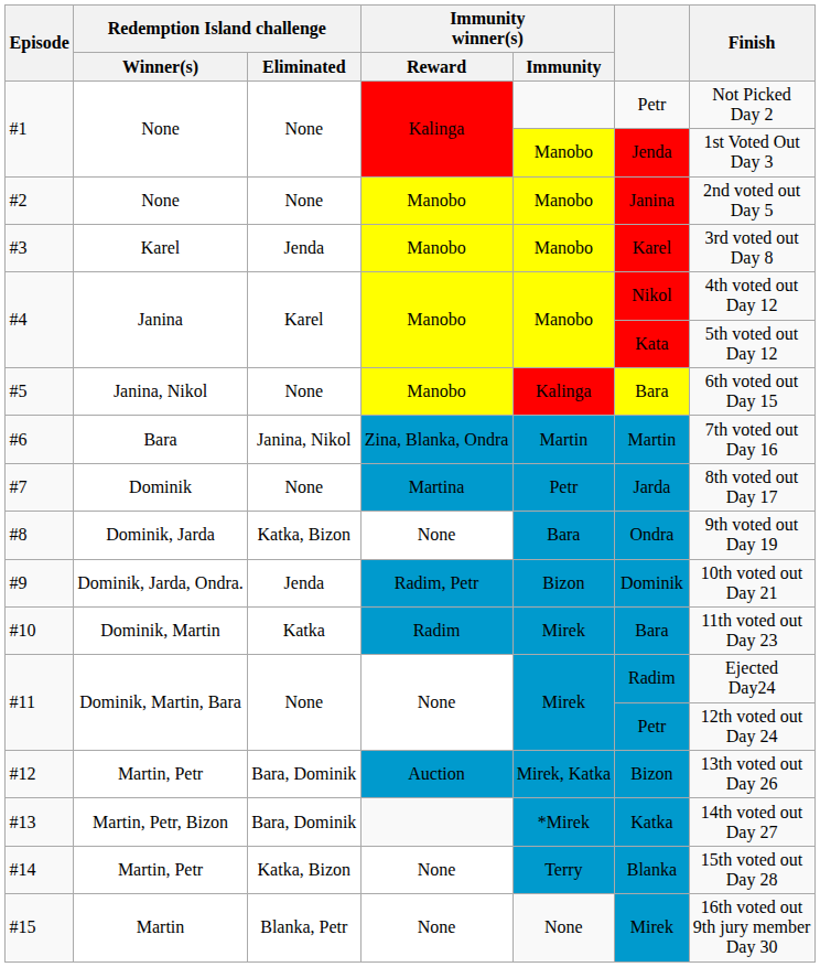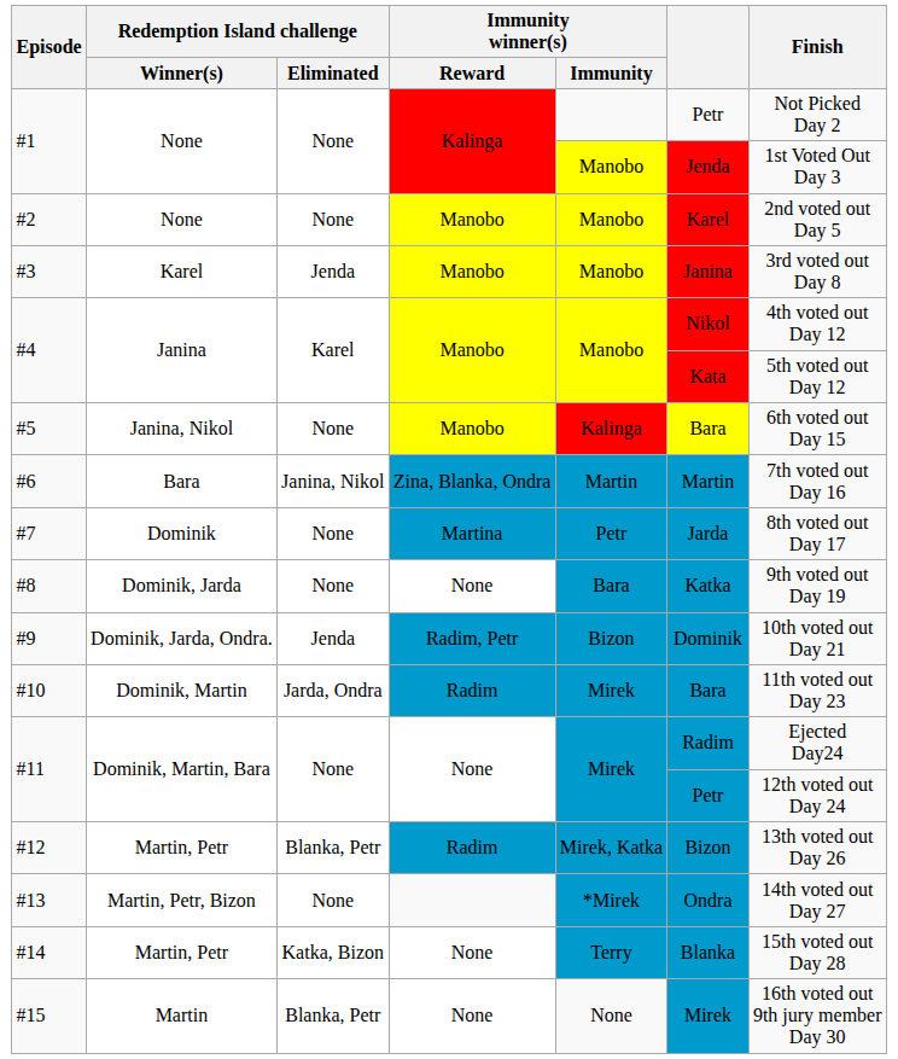#2 | column 6: Janina -> Karel
#3 | column 6: Karel -> Janina
#8 | Redemption Island challenge / Eliminated: Katka, Bizon -> None
#8 | column 6: Ondra -> Katka
#10 | Redemption Island challenge / Eliminated: Katka -> Jarda, Ondra
#12 | Redemption Island challenge / Eliminated: Bara, Dominik -> Blanka, Petr
#12 | Immunity winner(s) / Reward: Auction -> Radim
#13 | Redemption Island challenge / Eliminated: Bara, Dominik -> None
#13 | column 6: Katka -> Ondra
